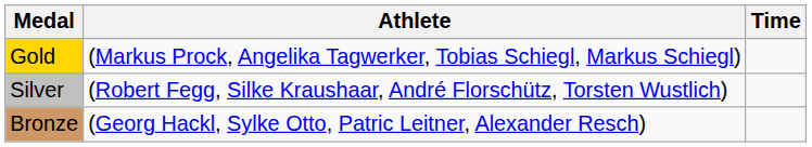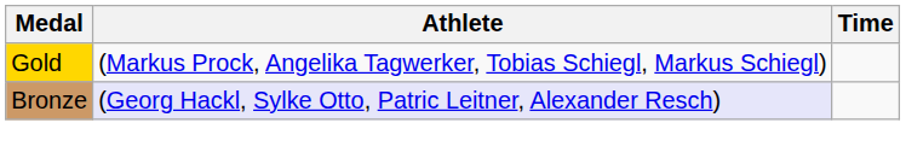- row: Silver | (Robert Fegg, Silke Kraushaar, André Florschütz, Torsten Wustlich)
Bronze | Athlete: no background -> lavender background
